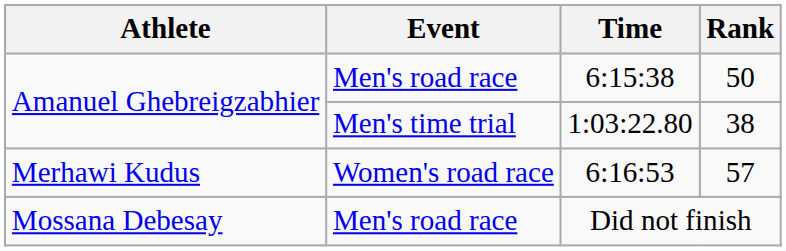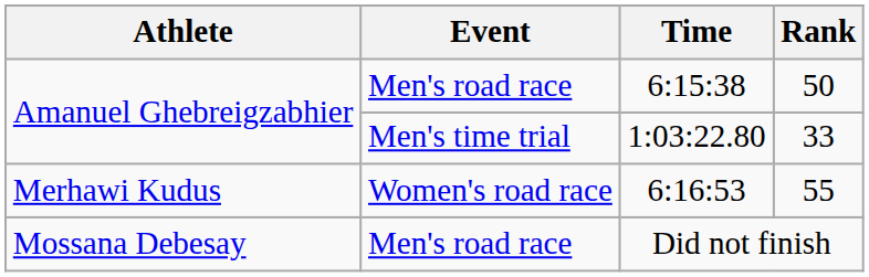1:03:22.80 | Rank: 38 -> 33
6:16:53 | Rank: 57 -> 55
